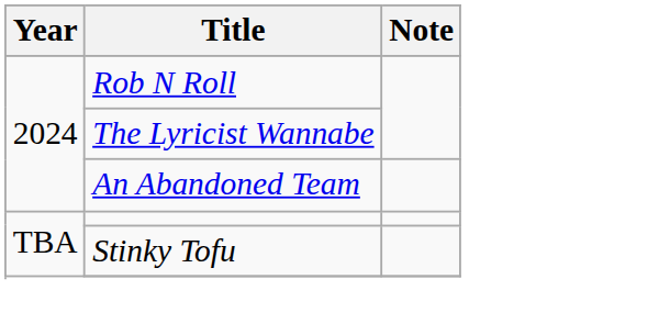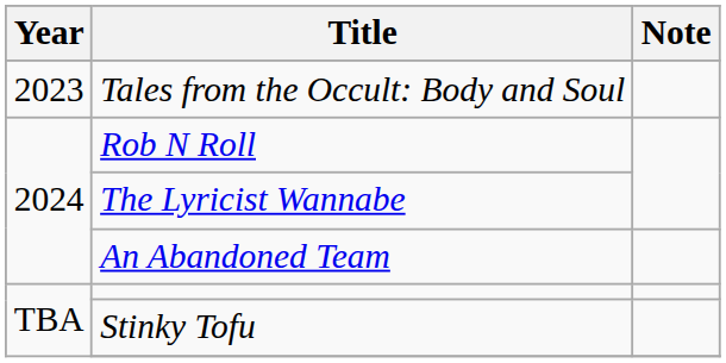+ row: 2023 | Tales from the Occult: Body and Soul
